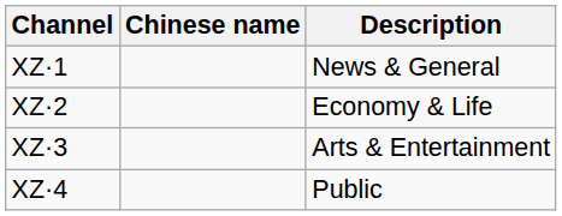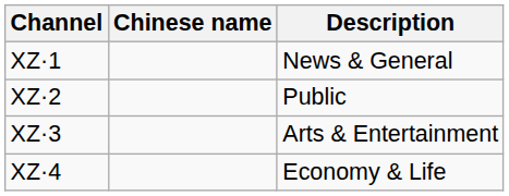XZ·2 | Description: Economy & Life -> Public
XZ·4 | Description: Public -> Economy & Life
